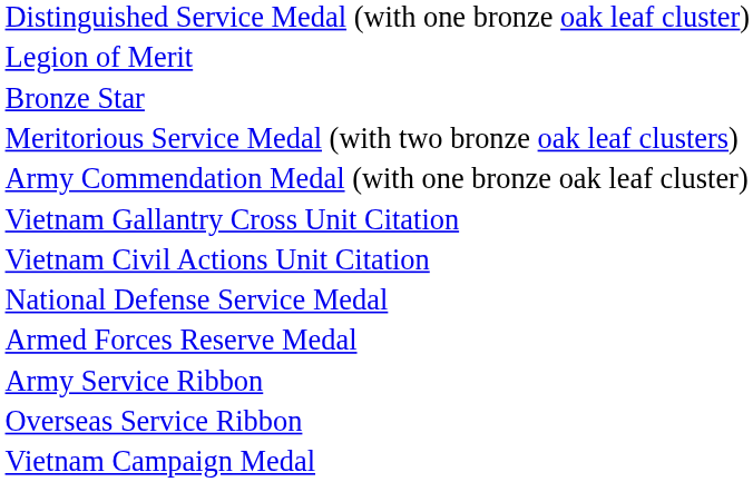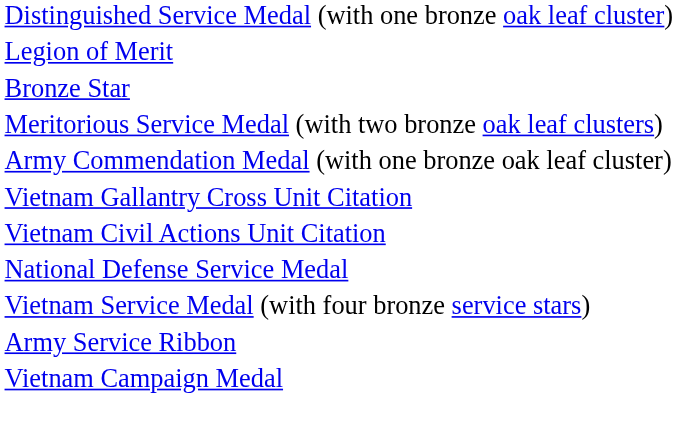+ row: Vietnam Service Medal (with four bronze service stars)
- row: Armed Forces Reserve Medal
- row: Overseas Service Ribbon
